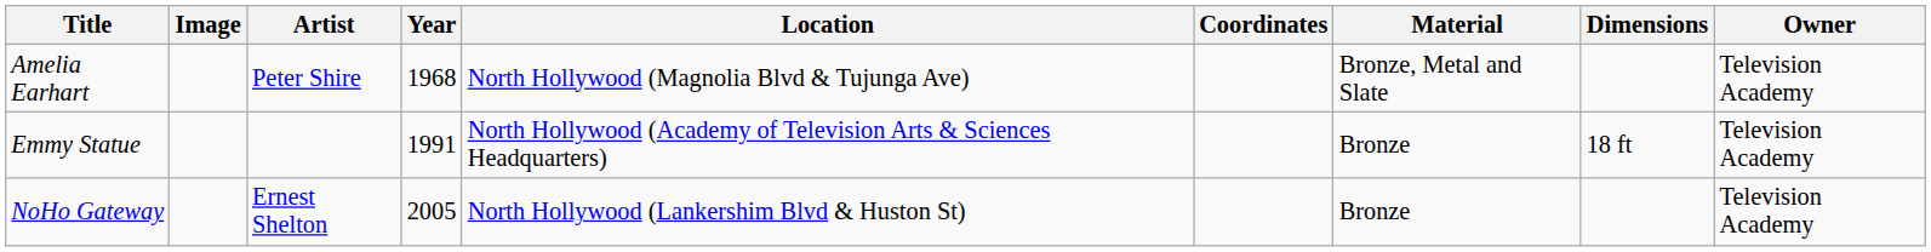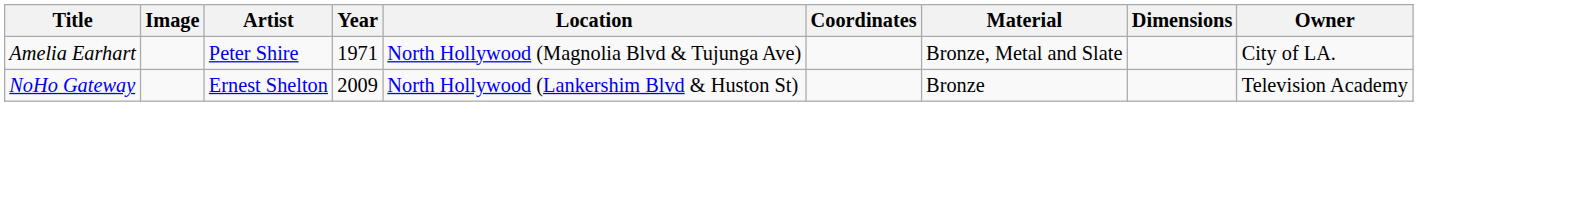Amelia Earhart | Year: 1968 -> 1971
Amelia Earhart | Owner: Television Academy -> City of LA.
- row: Emmy Statue | 1991 | North Hollywood (Academy of Television Arts & Sciences Headquarters) | Bronze | 18 ft | Television Academy
NoHo Gateway | Year: 2005 -> 2009
